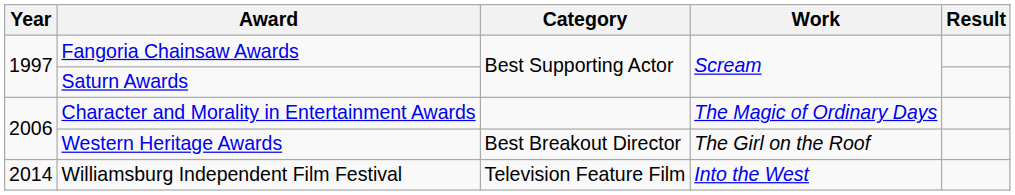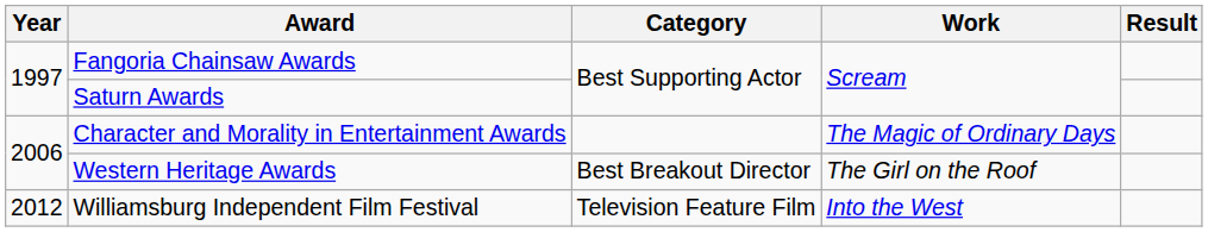Williamsburg Independent Film Festival | Year: 2014 -> 2012
